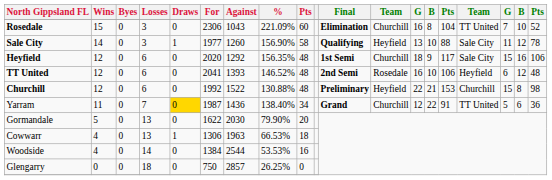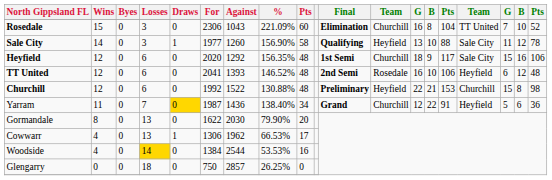Yarram | column 16: TT United -> Heyfield
Gormandale | Wins: 5 -> 8
Cowwarr | Against: 1963 -> 1962
Cowwarr | column 9: 18 -> 17
Woodside | Losses: no background -> gold background
